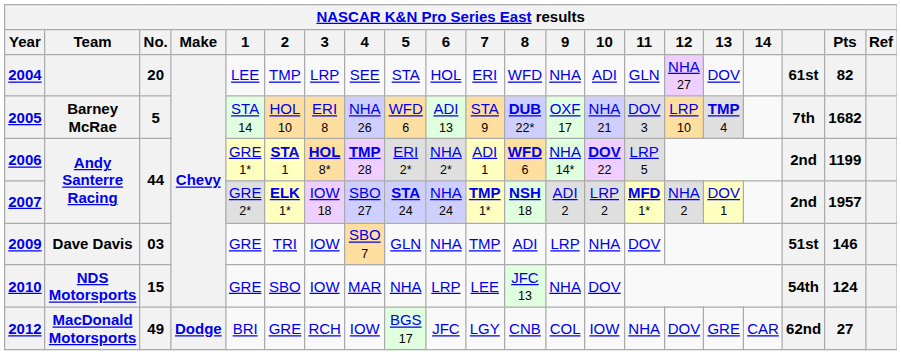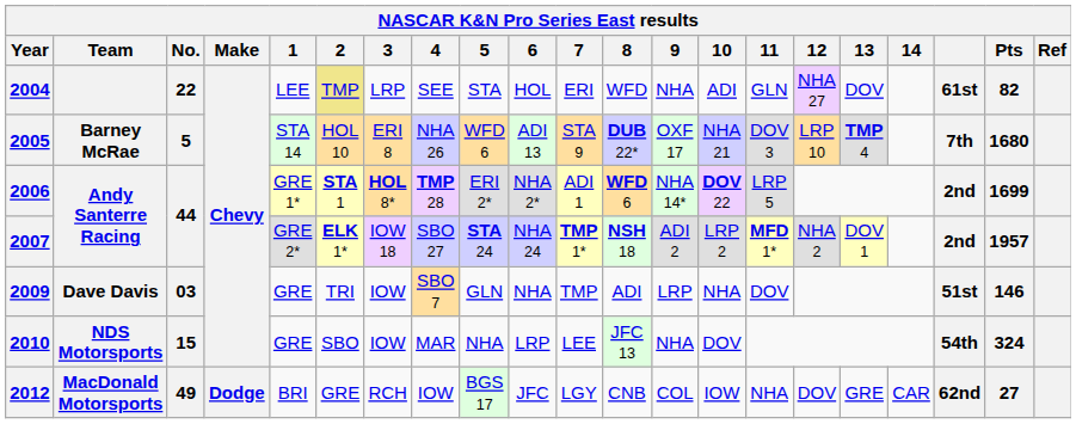2004 | No.: 20 -> 22
2004 | 2: no background -> khaki background
2005 | Pts: 1682 -> 1680
2006 | Pts: 1199 -> 1699
2010 | Pts: 124 -> 324
